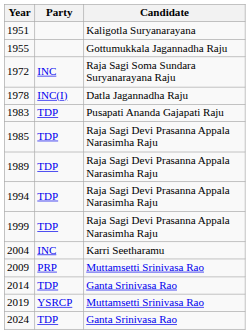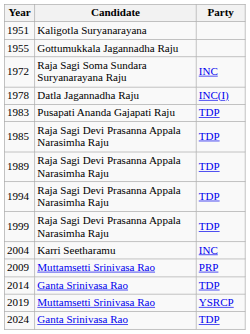columns swapped: Candidate <-> Party
